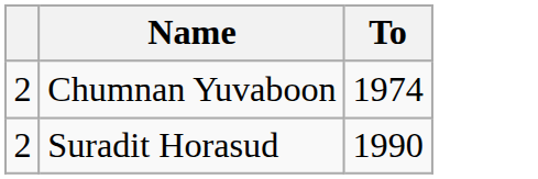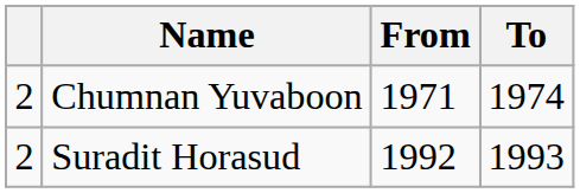+ column: From | 1971 | 1992
Suradit Horasud | To: 1990 -> 1993
